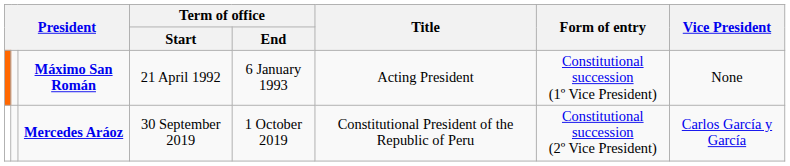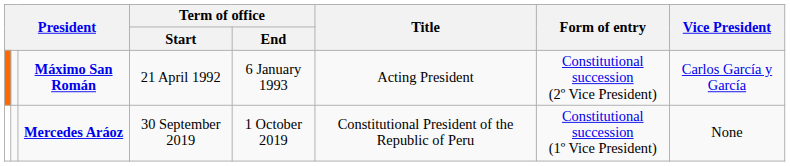Máximo San Román | Form of entry: Constitutional succession (1º Vice President) -> Constitutional succession (2º Vice President)
Máximo San Román | Vice President: None -> Carlos García y García
Mercedes Aráoz | Form of entry: Constitutional succession (2º Vice President) -> Constitutional succession (1º Vice President)
Mercedes Aráoz | Vice President: Carlos García y García -> None
